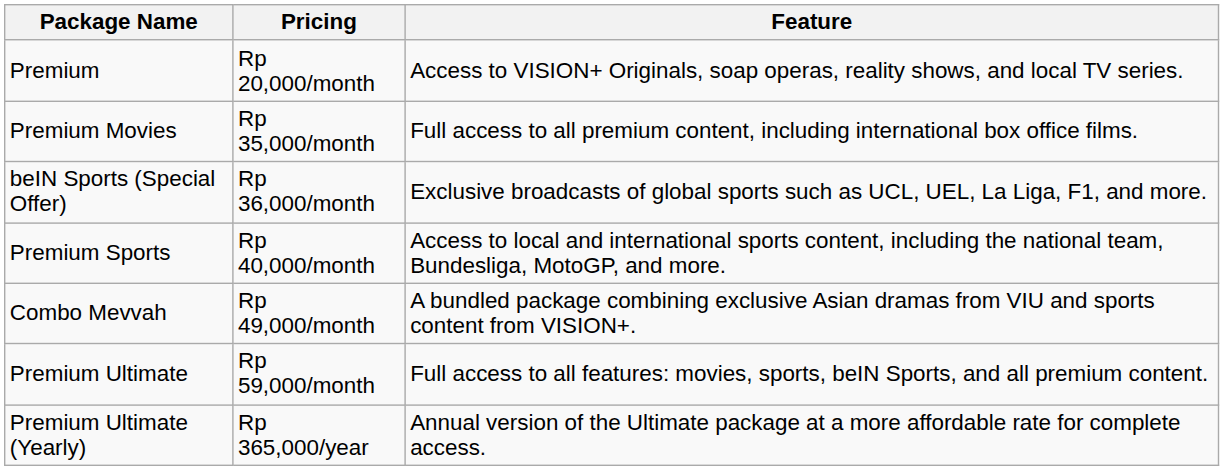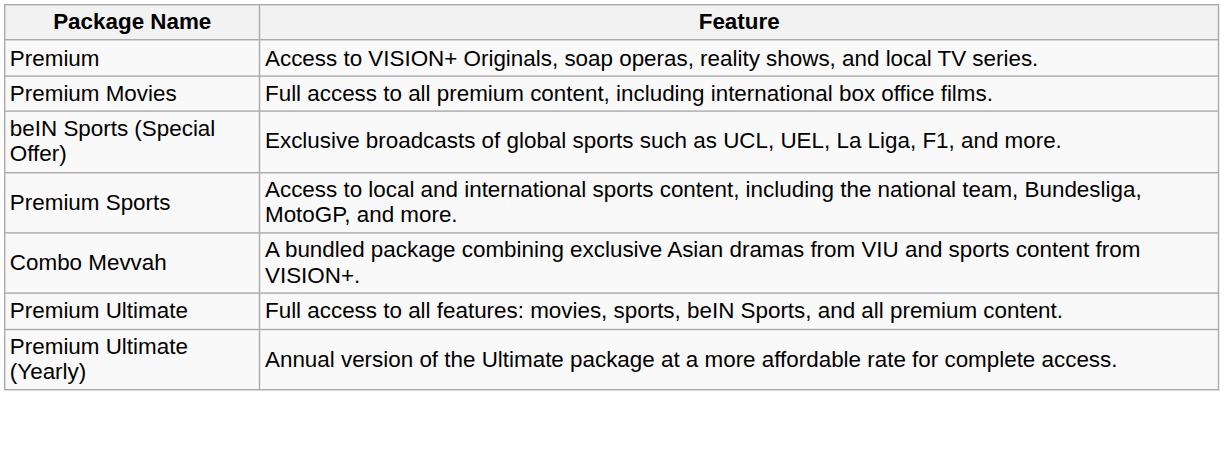- column: Pricing | Rp 20,000/month | Rp 35,000/month | Rp 36,000/month | Rp 40,000/month | Rp 49,000/month | Rp 59,000/month | Rp 365,000/year
